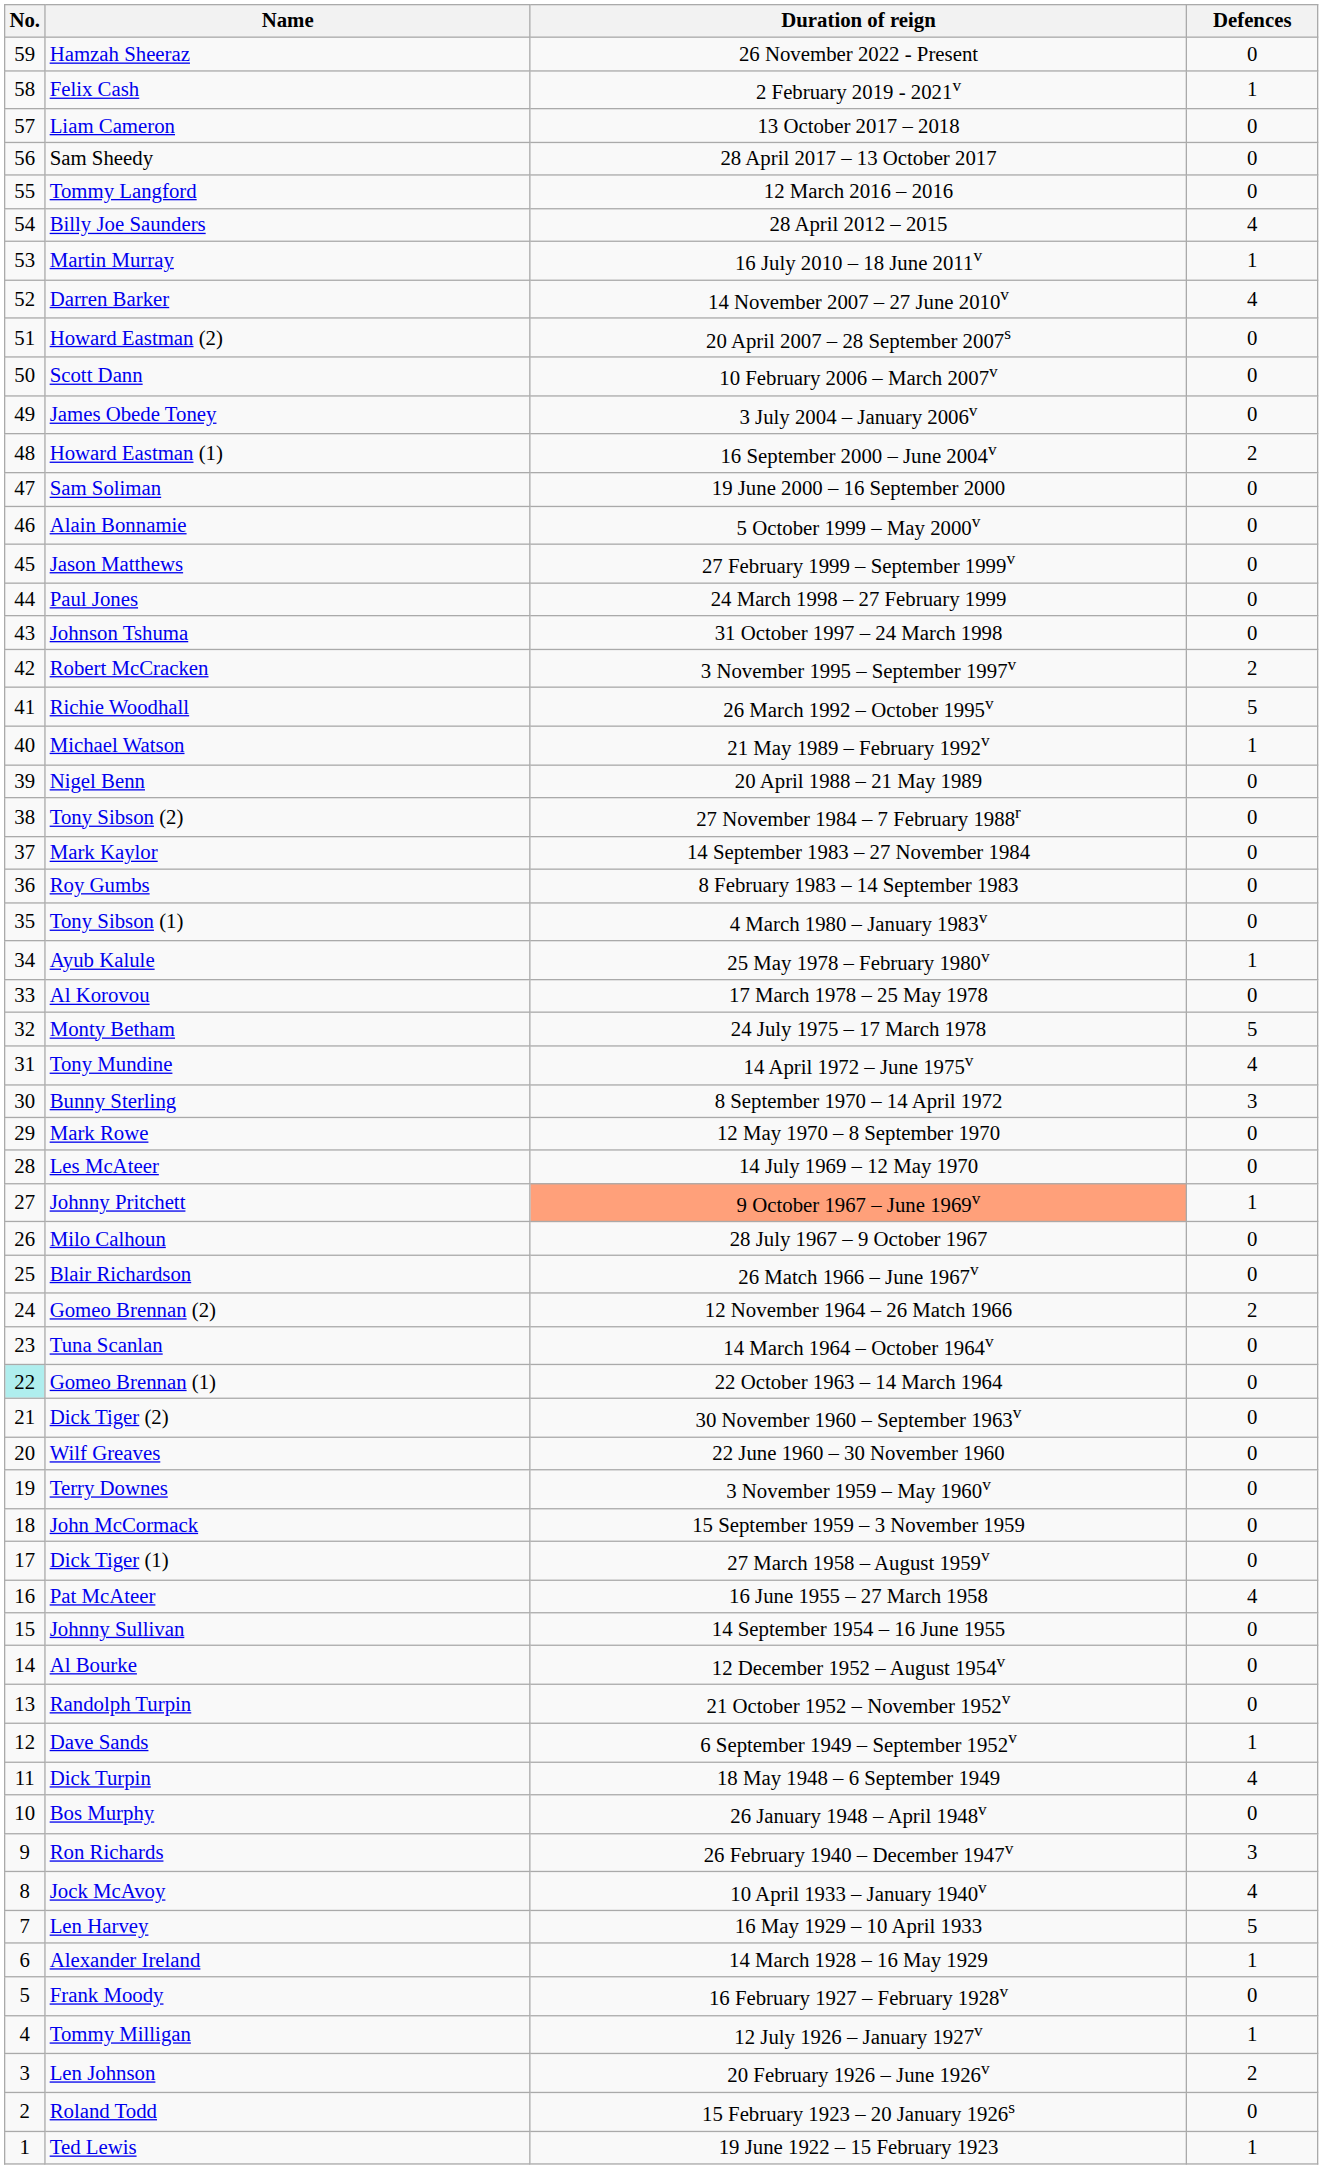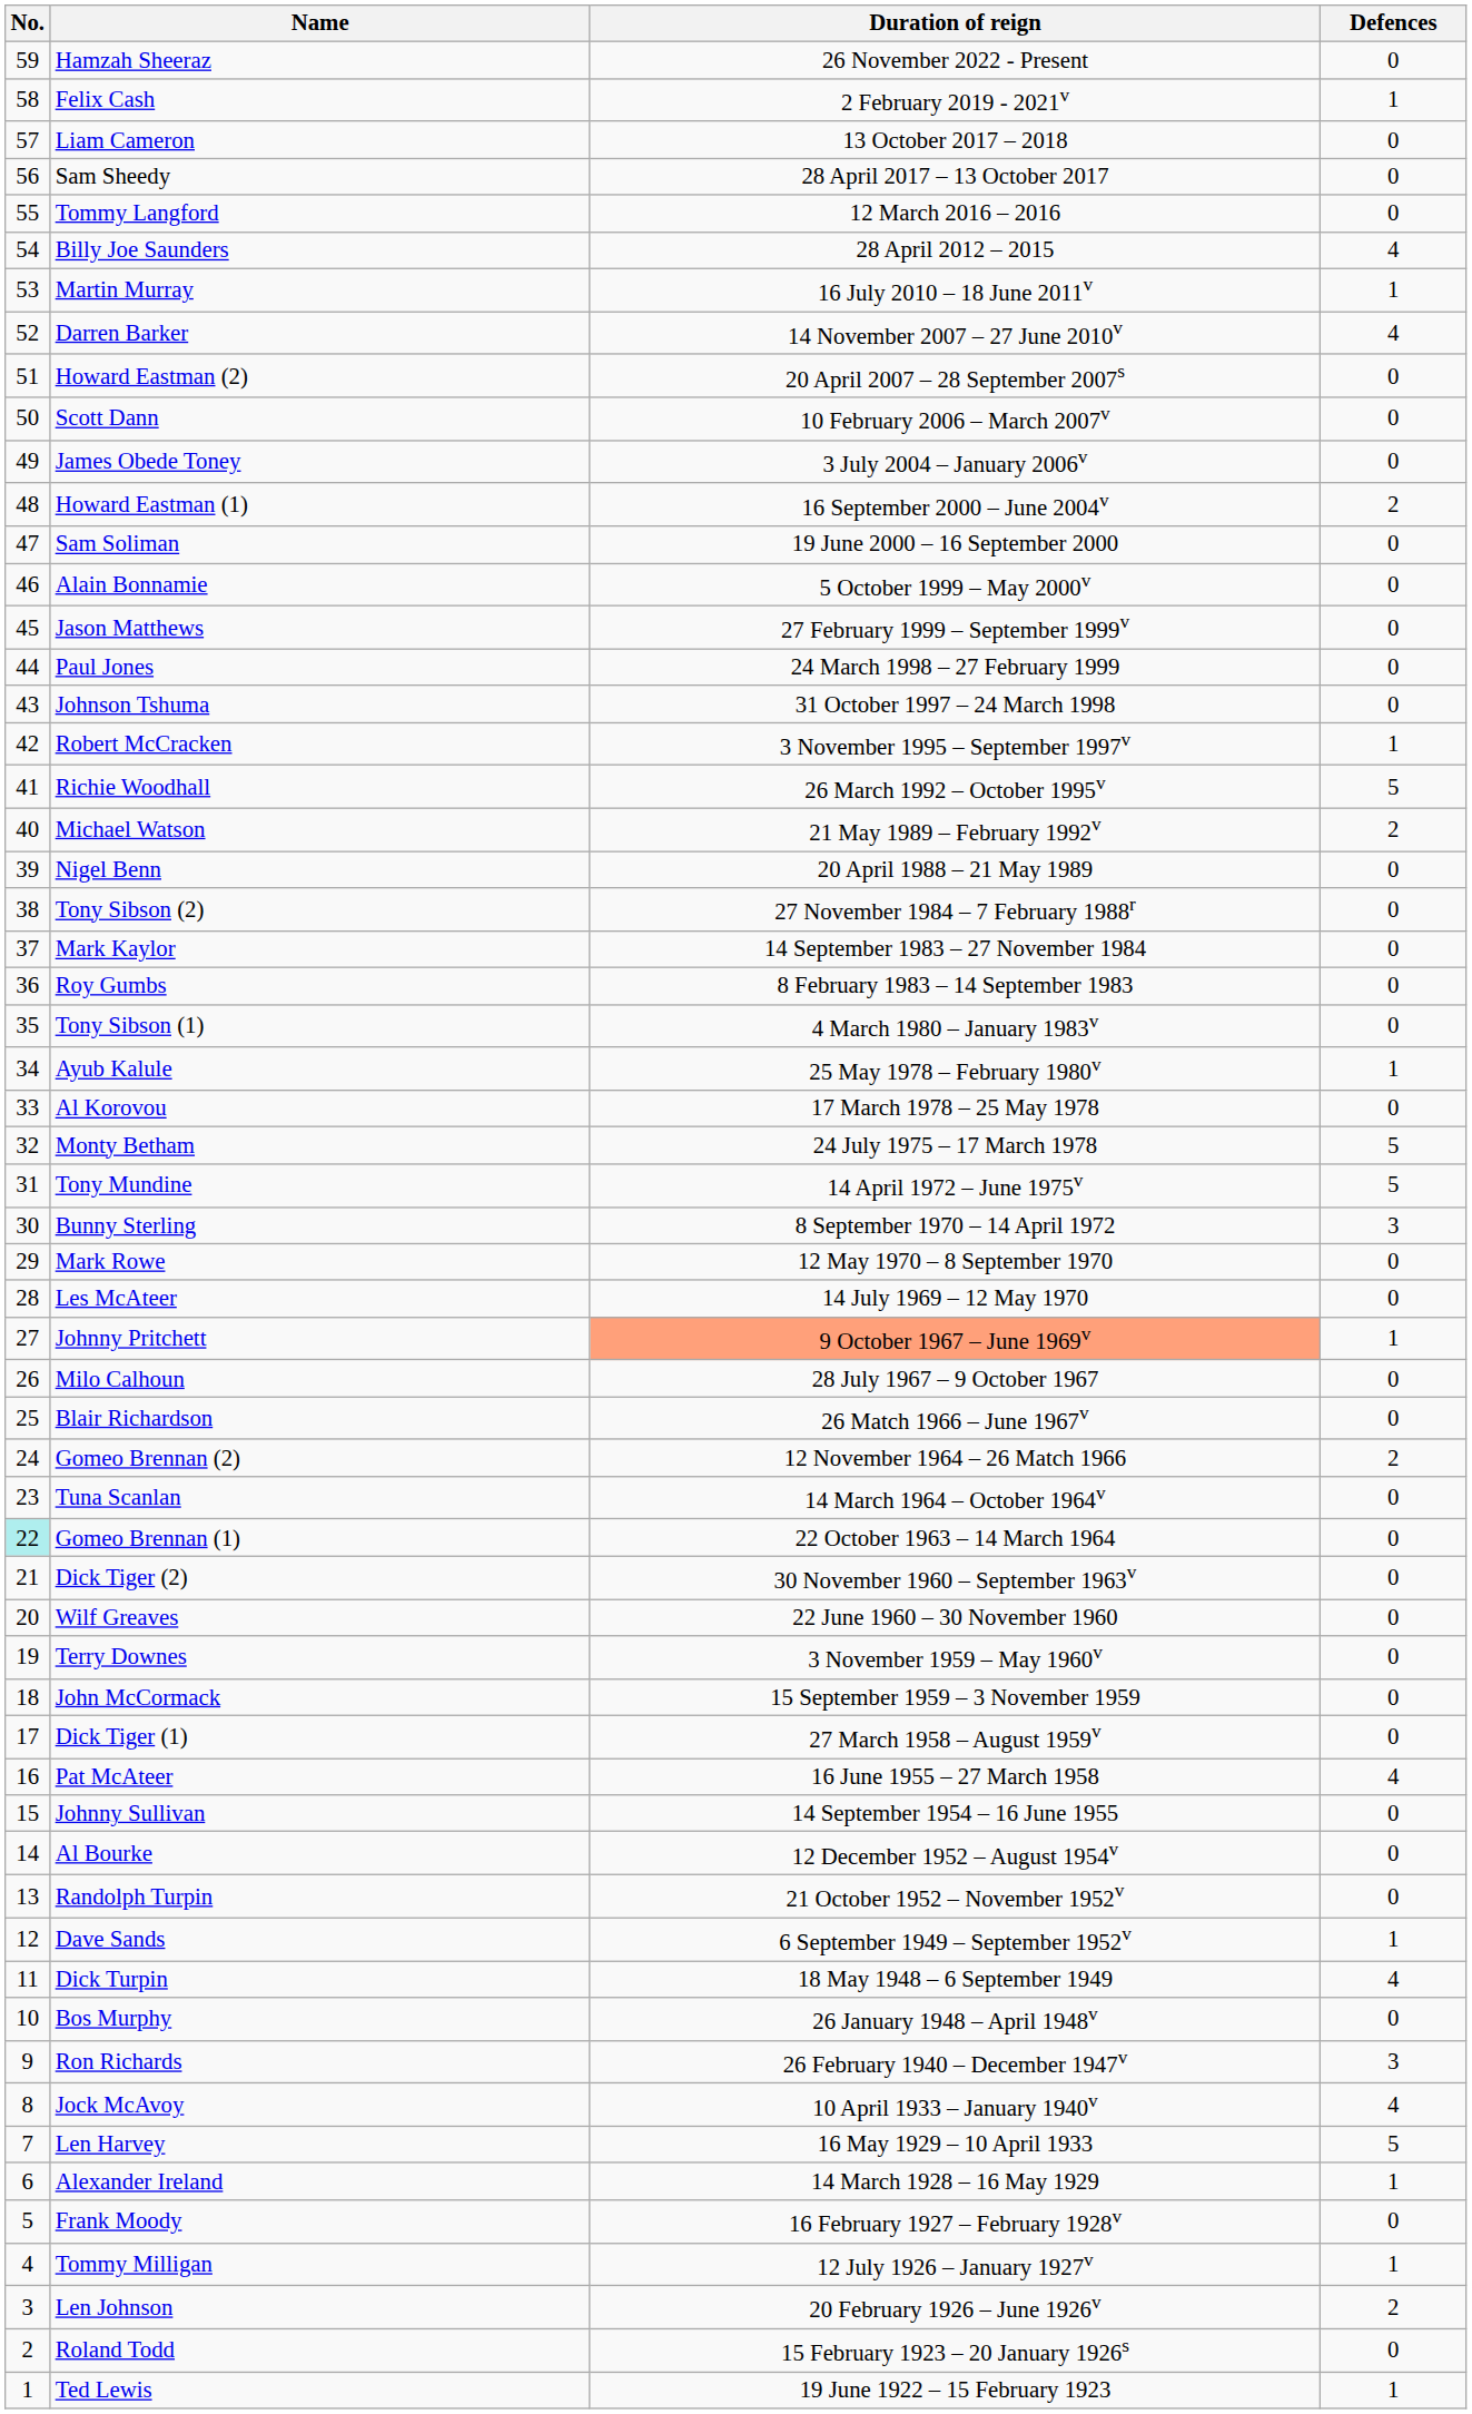Robert McCracken | Defences: 2 -> 1
Michael Watson | Defences: 1 -> 2
Tony Mundine | Defences: 4 -> 5
